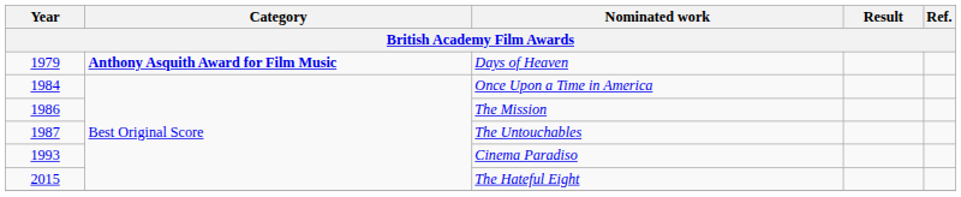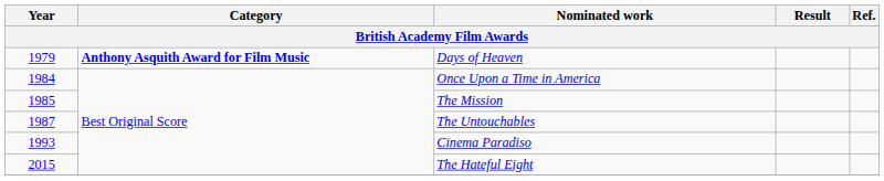The Mission | Year: 1986 -> 1985
